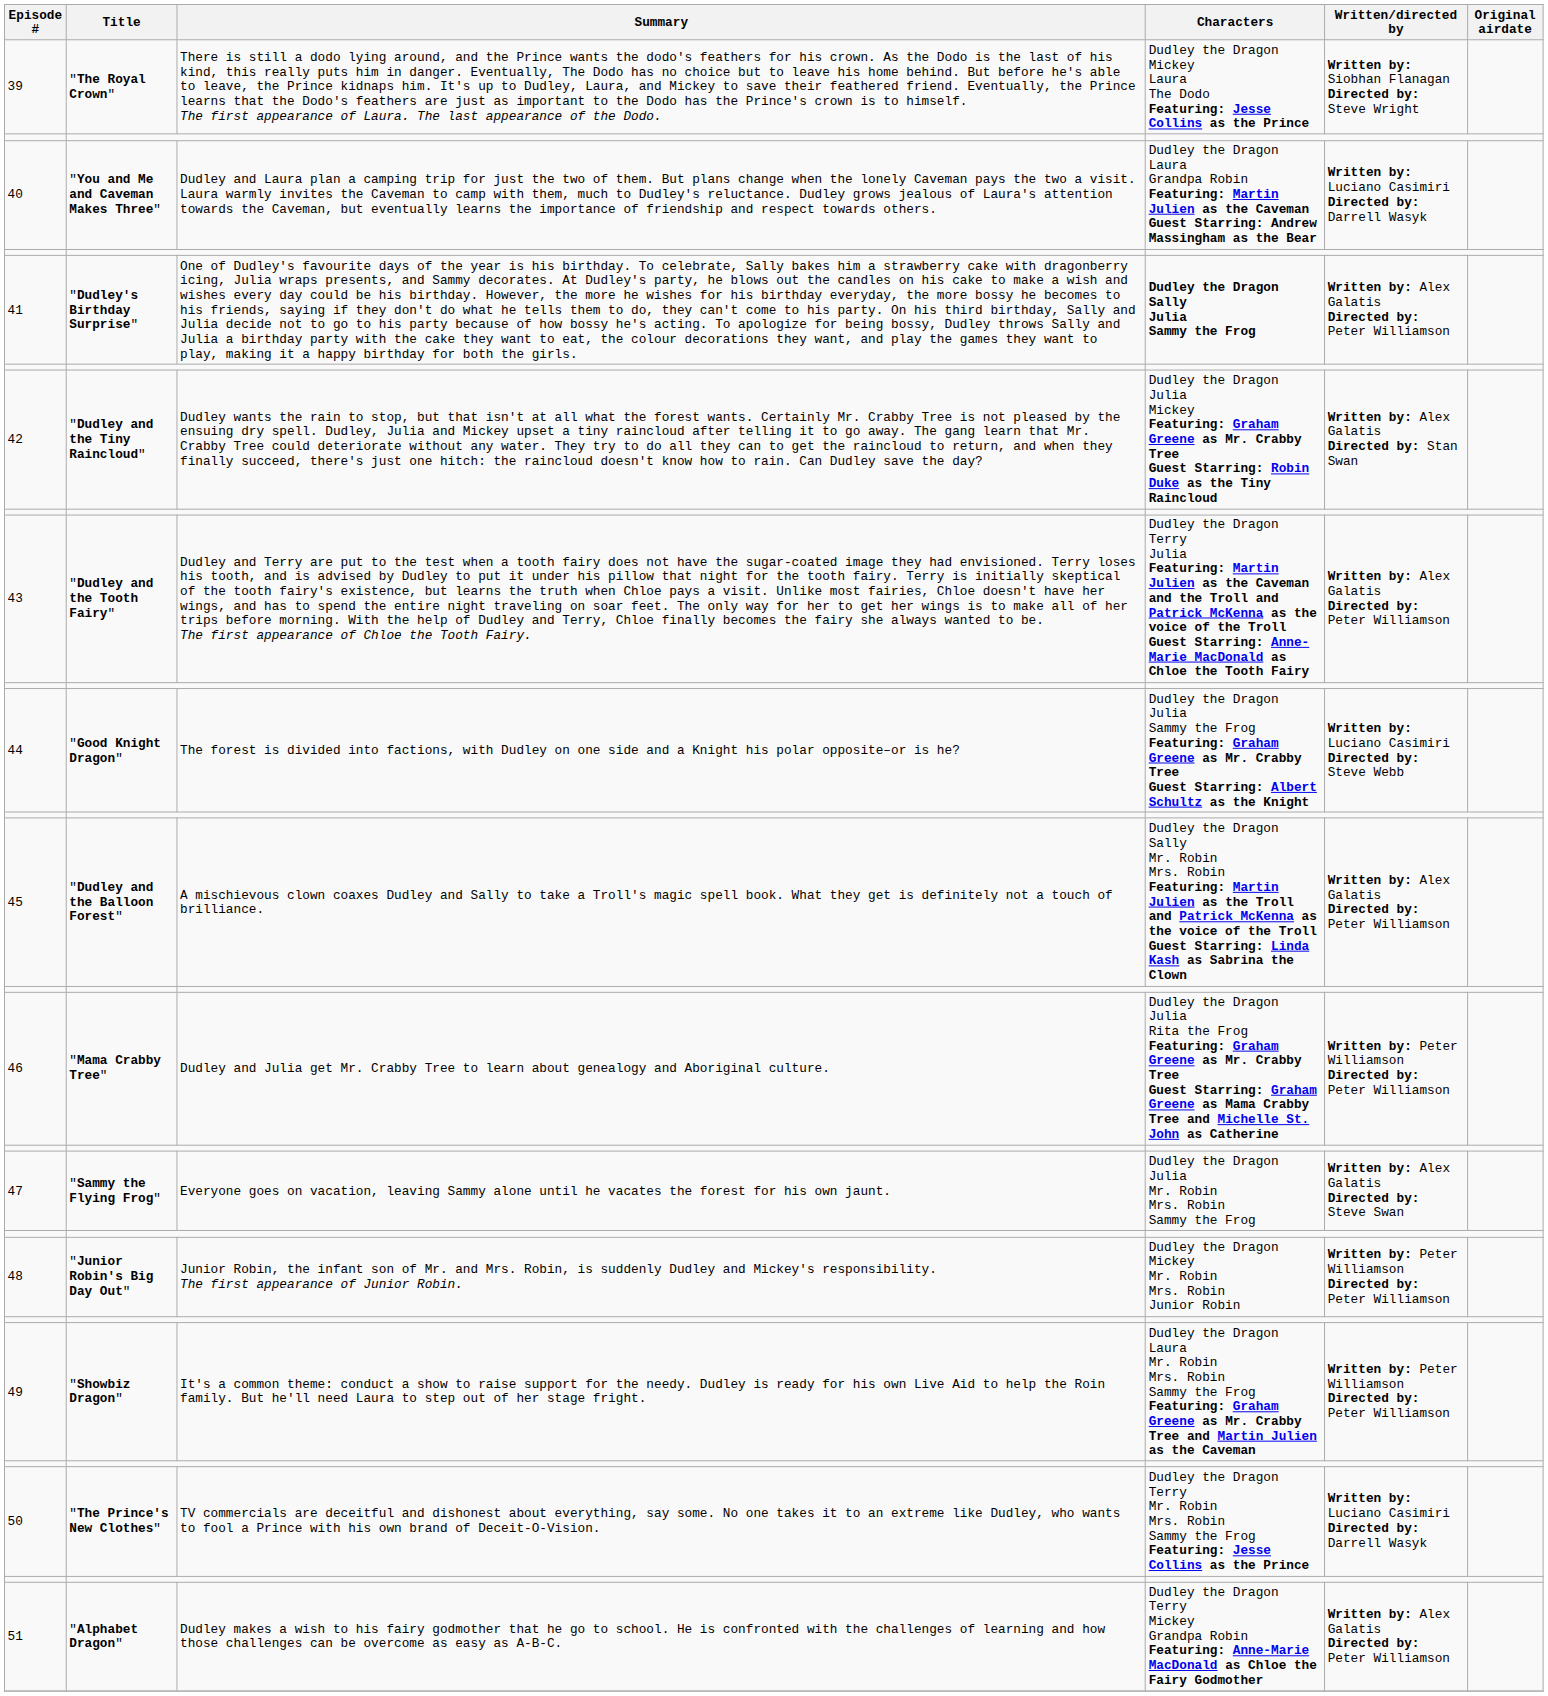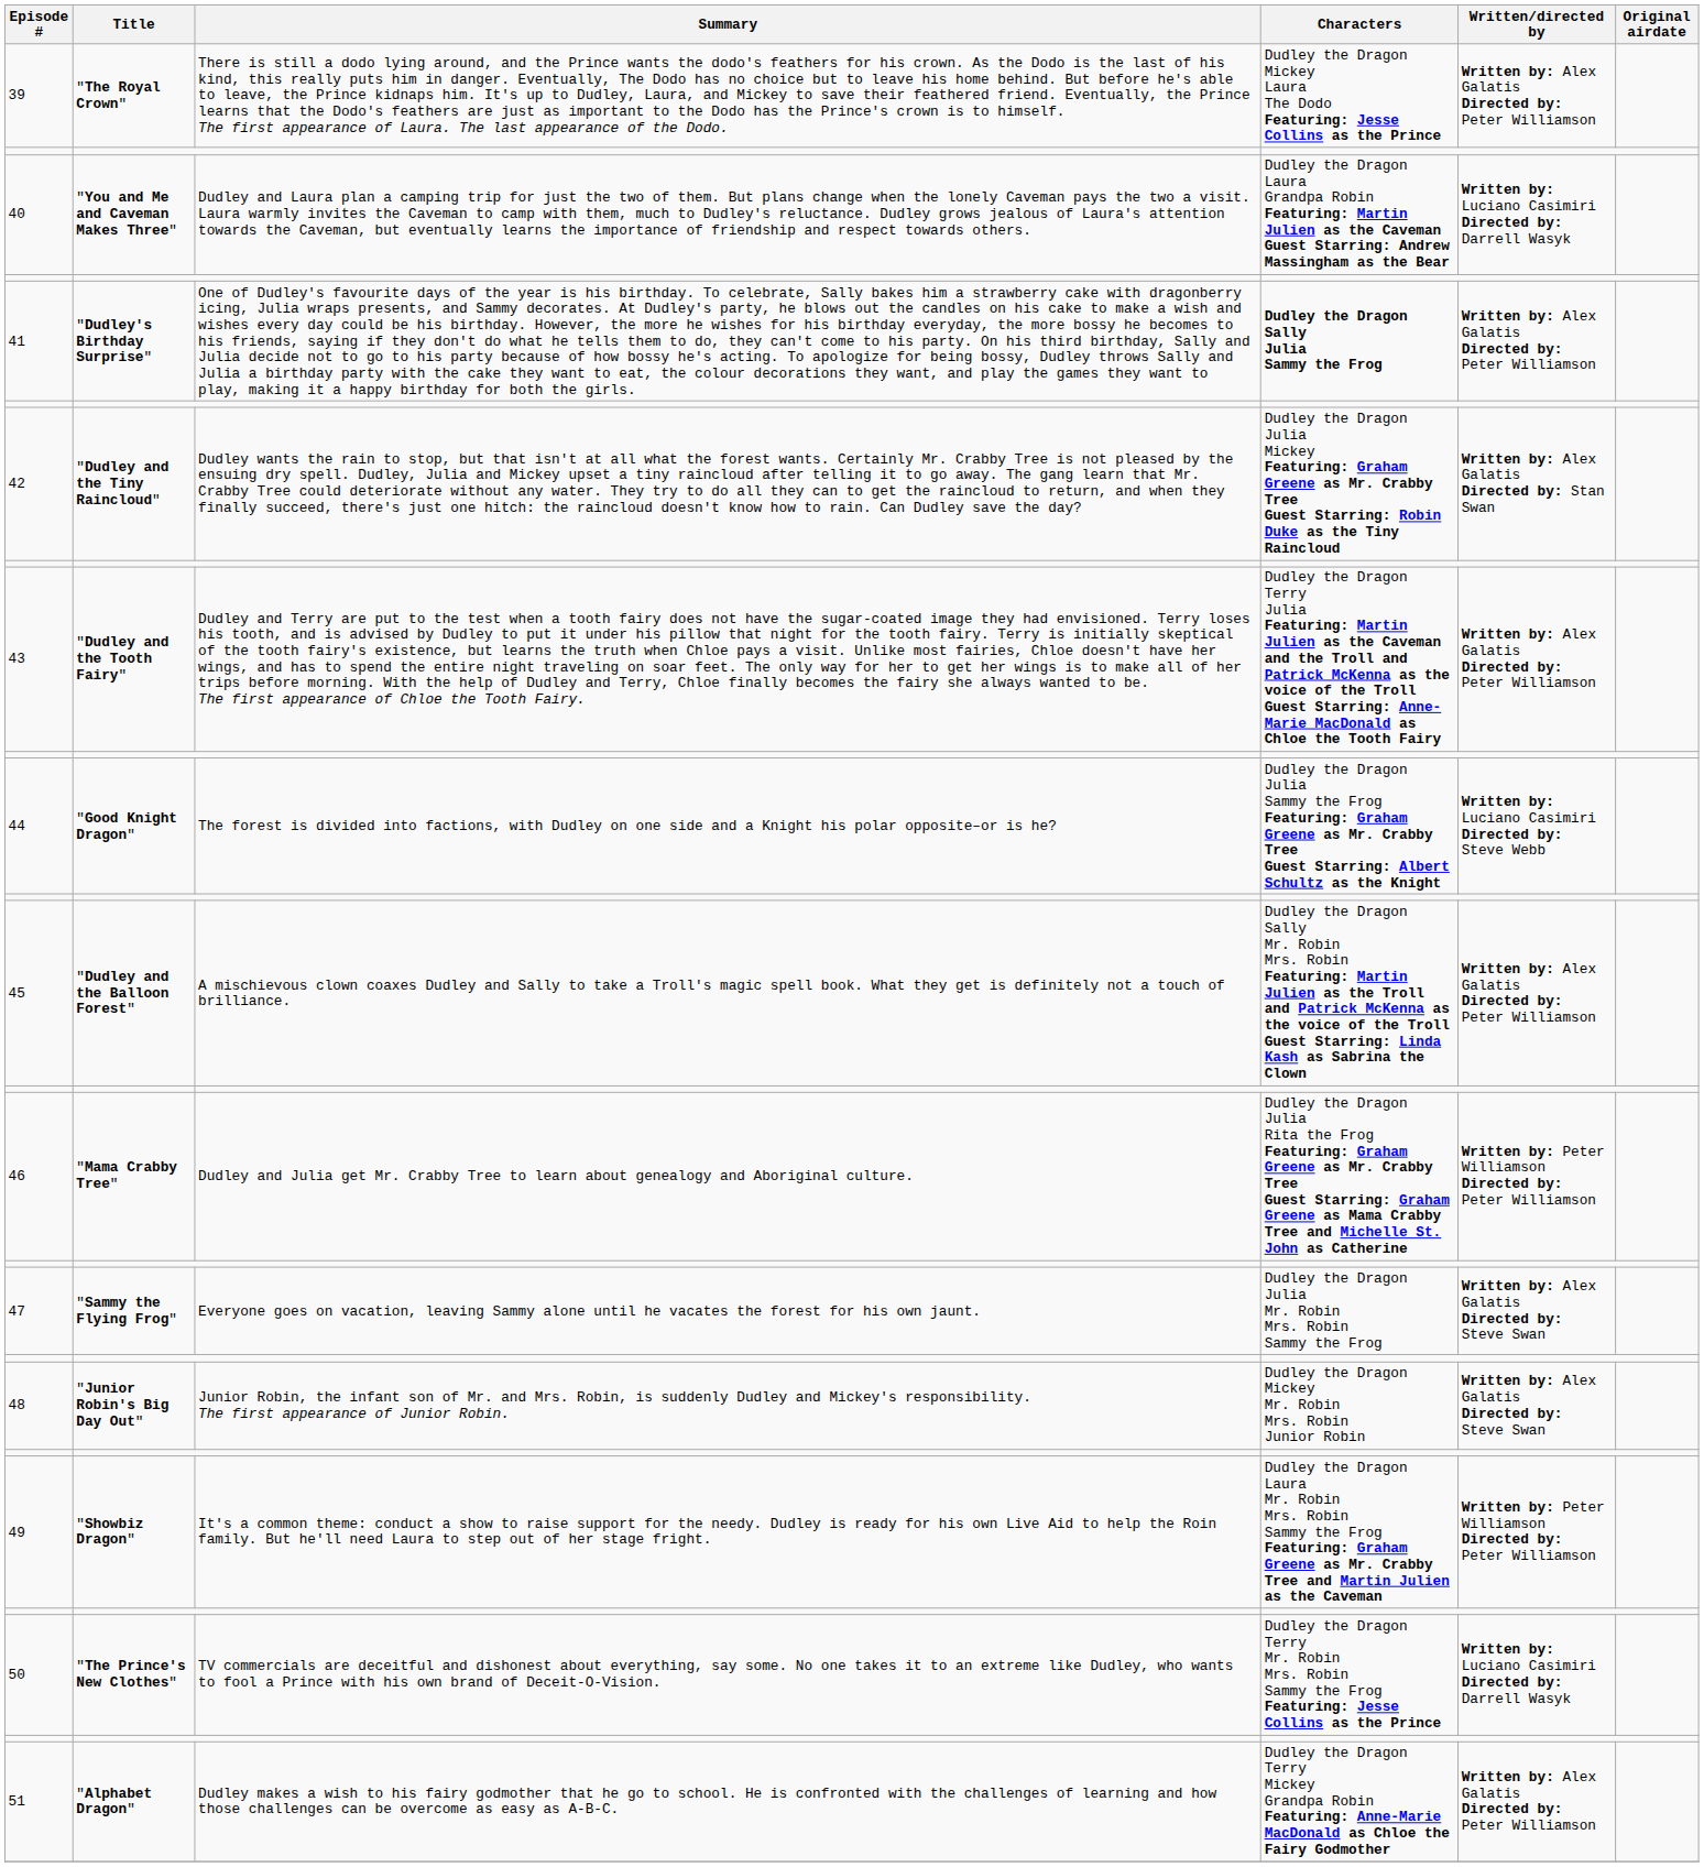39 | Written/directed by: Written by: Siobhan Flanagan Directed by: Steve Wright -> Written by: Alex Galatis Directed by: Peter Williamson
48 | Written/directed by: Written by: Peter Williamson Directed by: Peter Williamson -> Written by: Alex Galatis Directed by: Steve Swan
